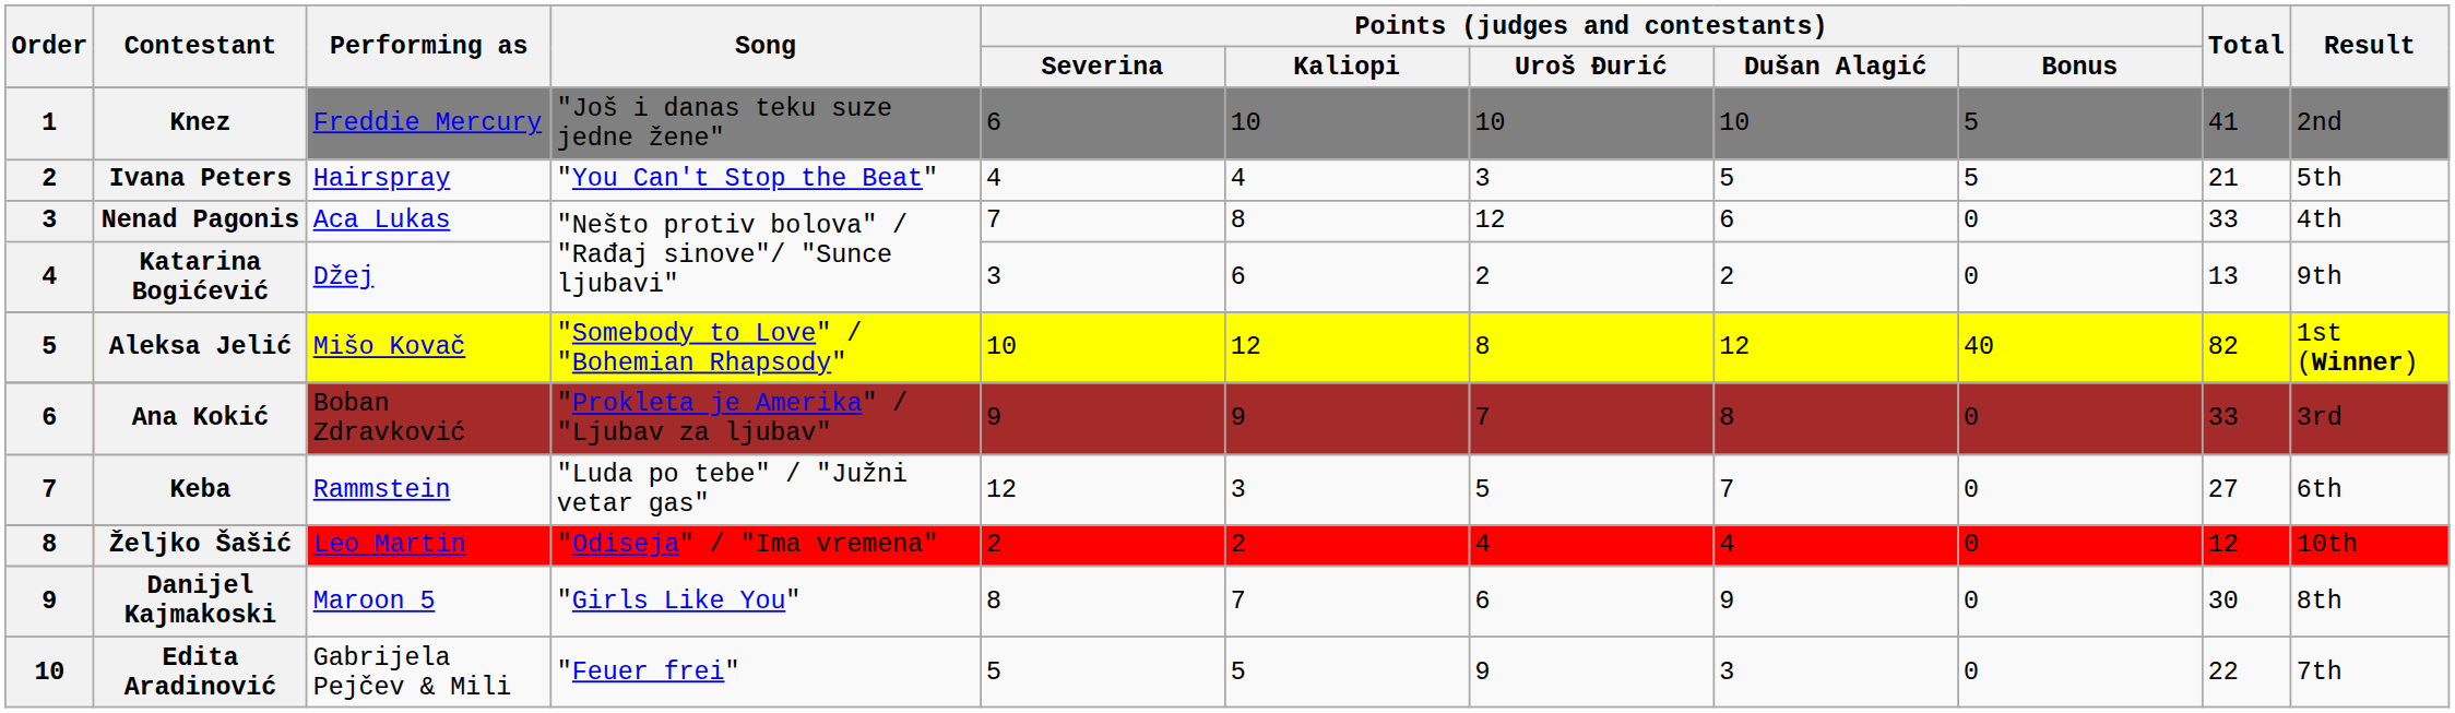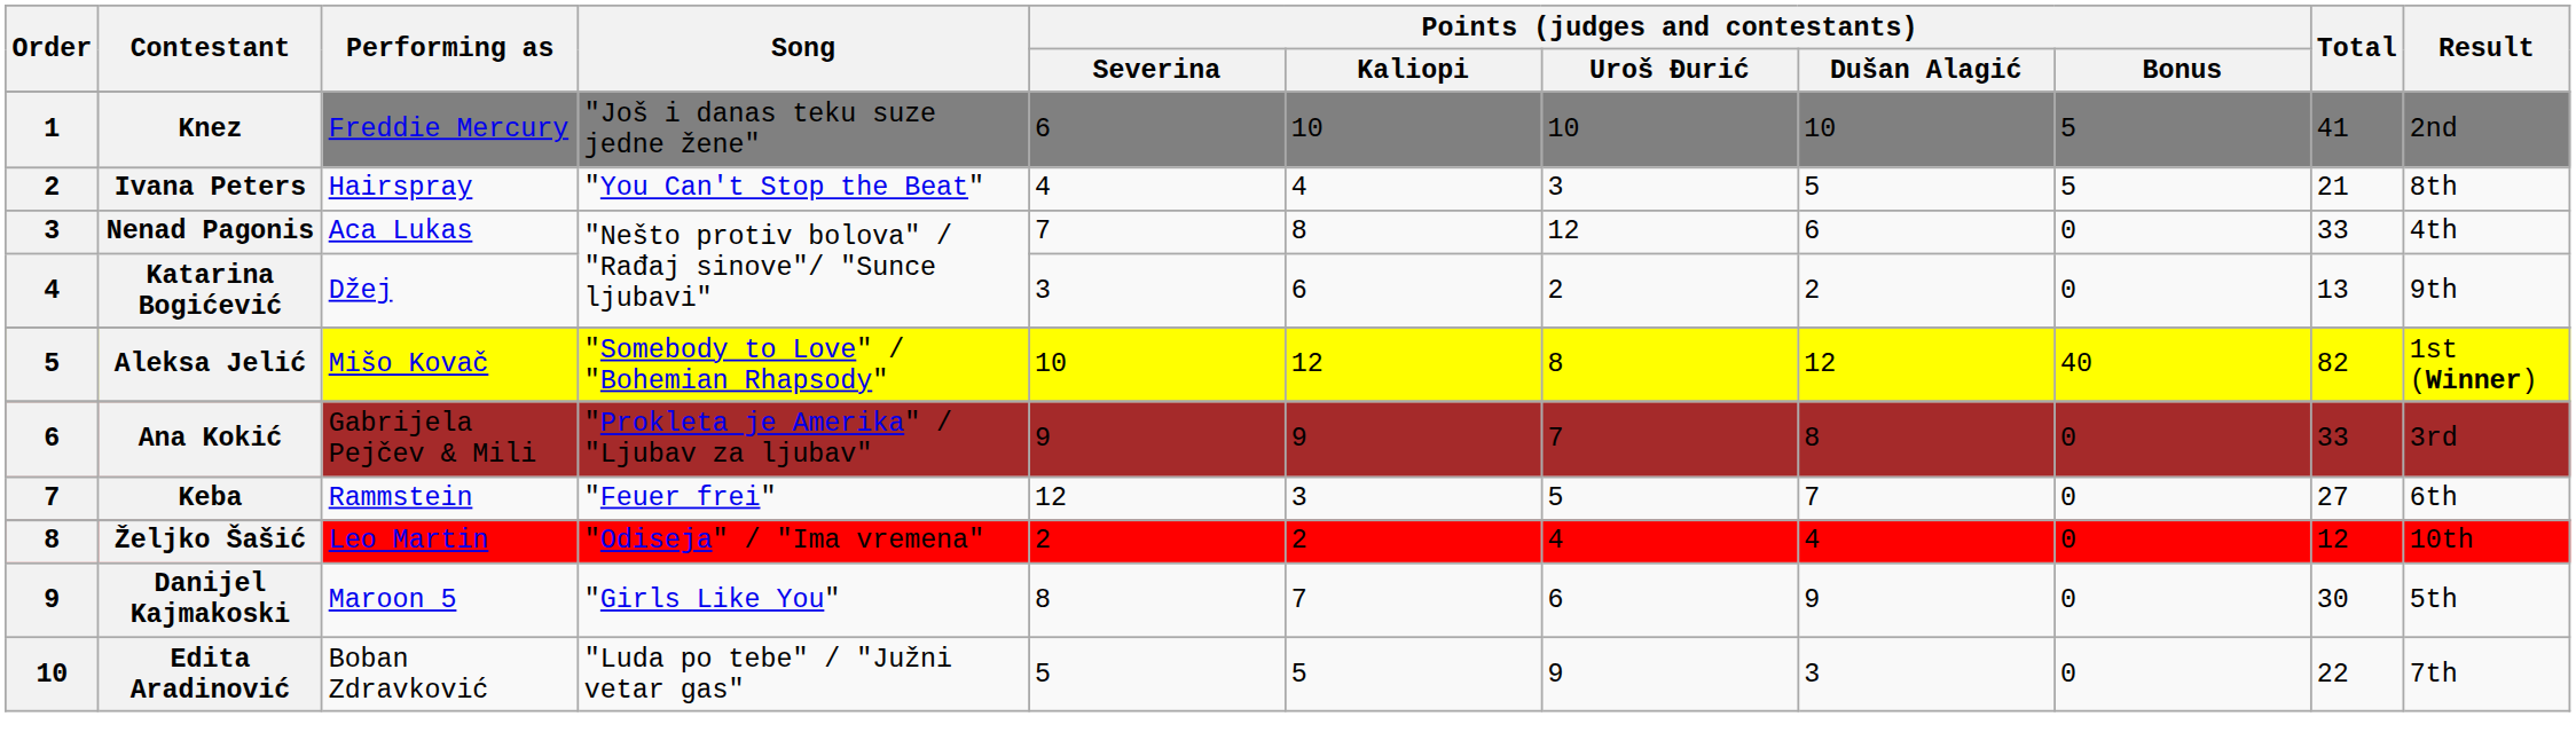Ivana Peters | Result: 5th -> 8th
Ana Kokić | Performing as: Boban Zdravković -> Gabrijela Pejčev & Mili
Keba | Song: "Luda po tebe" / "Južni vetar gas" -> "Feuer frei"
Danijel Kajmakoski | Result: 8th -> 5th
Edita Aradinović | Performing as: Gabrijela Pejčev & Mili -> Boban Zdravković
Edita Aradinović | Song: "Feuer frei" -> "Luda po tebe" / "Južni vetar gas"
